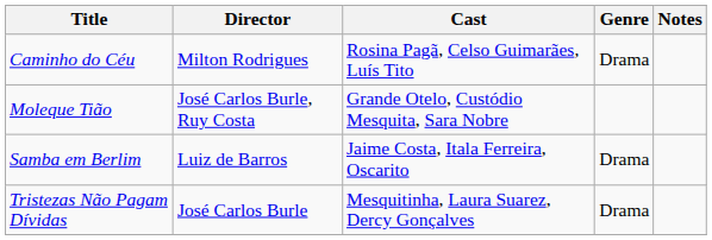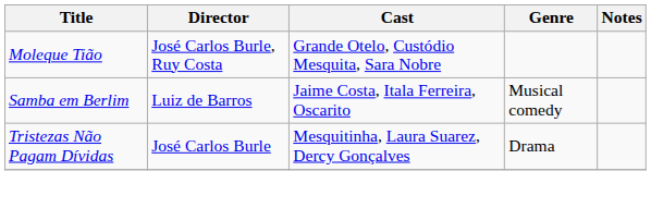- row: Caminho do Céu | Milton Rodrigues | Rosina Pagã, Celso Guimarães, Luís Tito | Drama
Samba em Berlim | Genre: Drama -> Musical comedy
